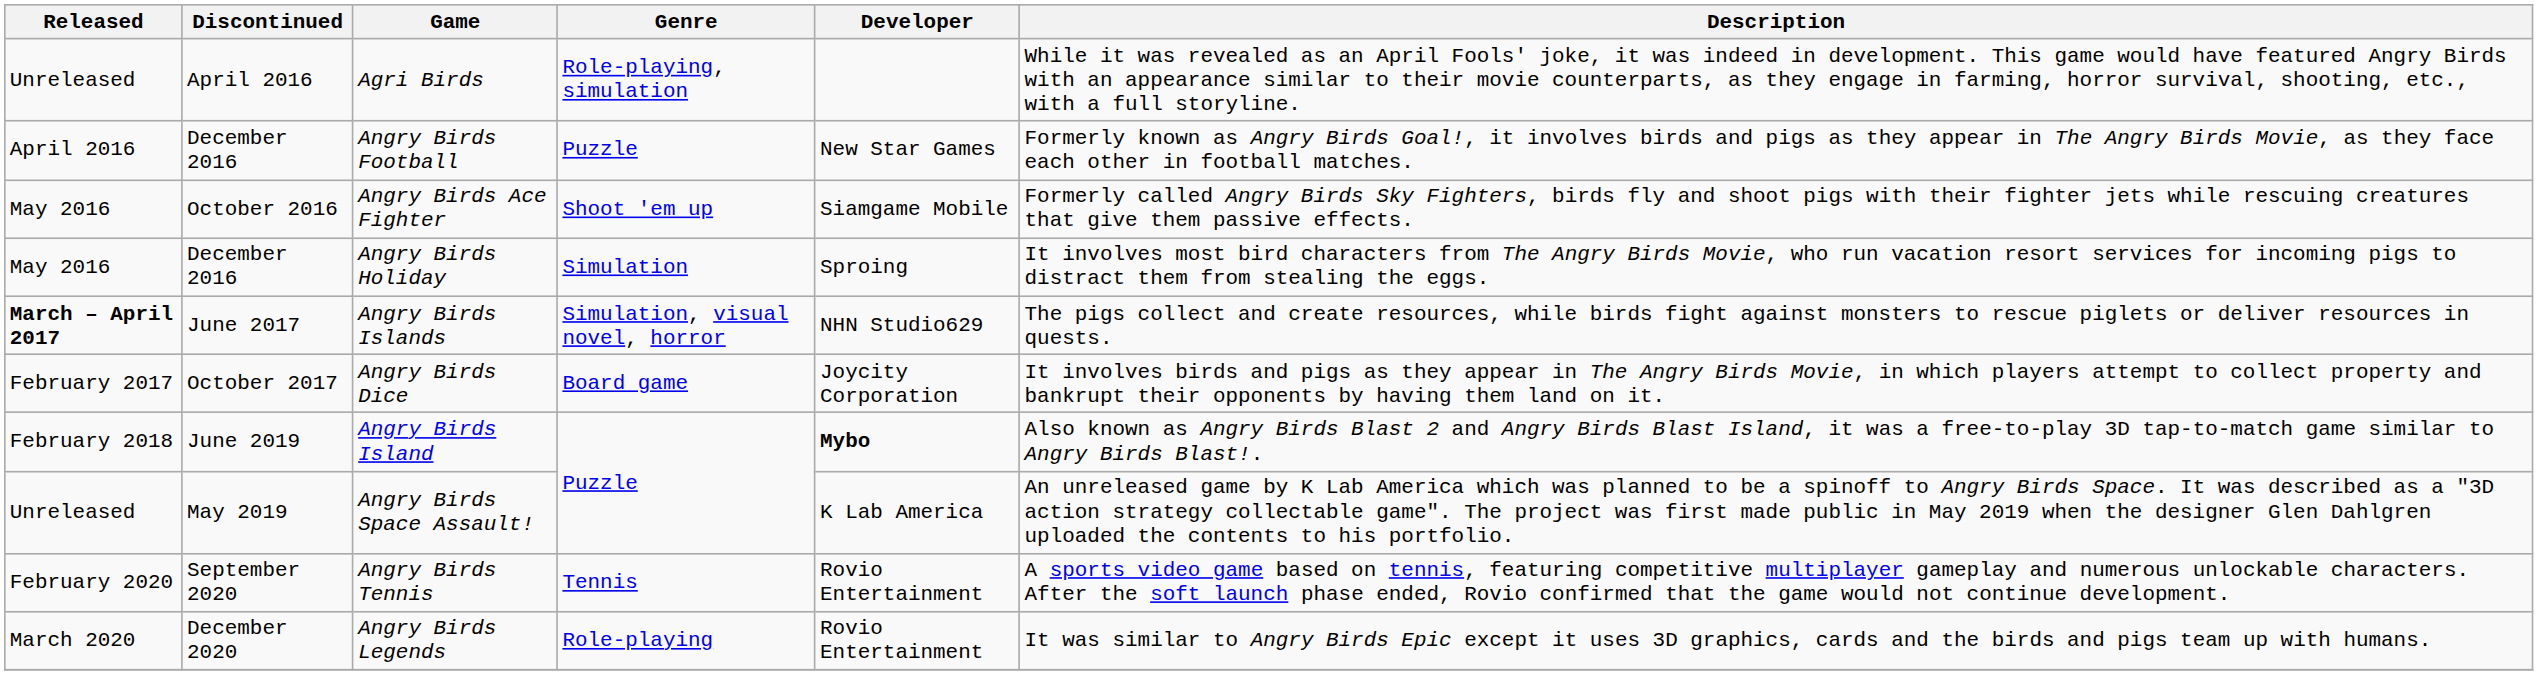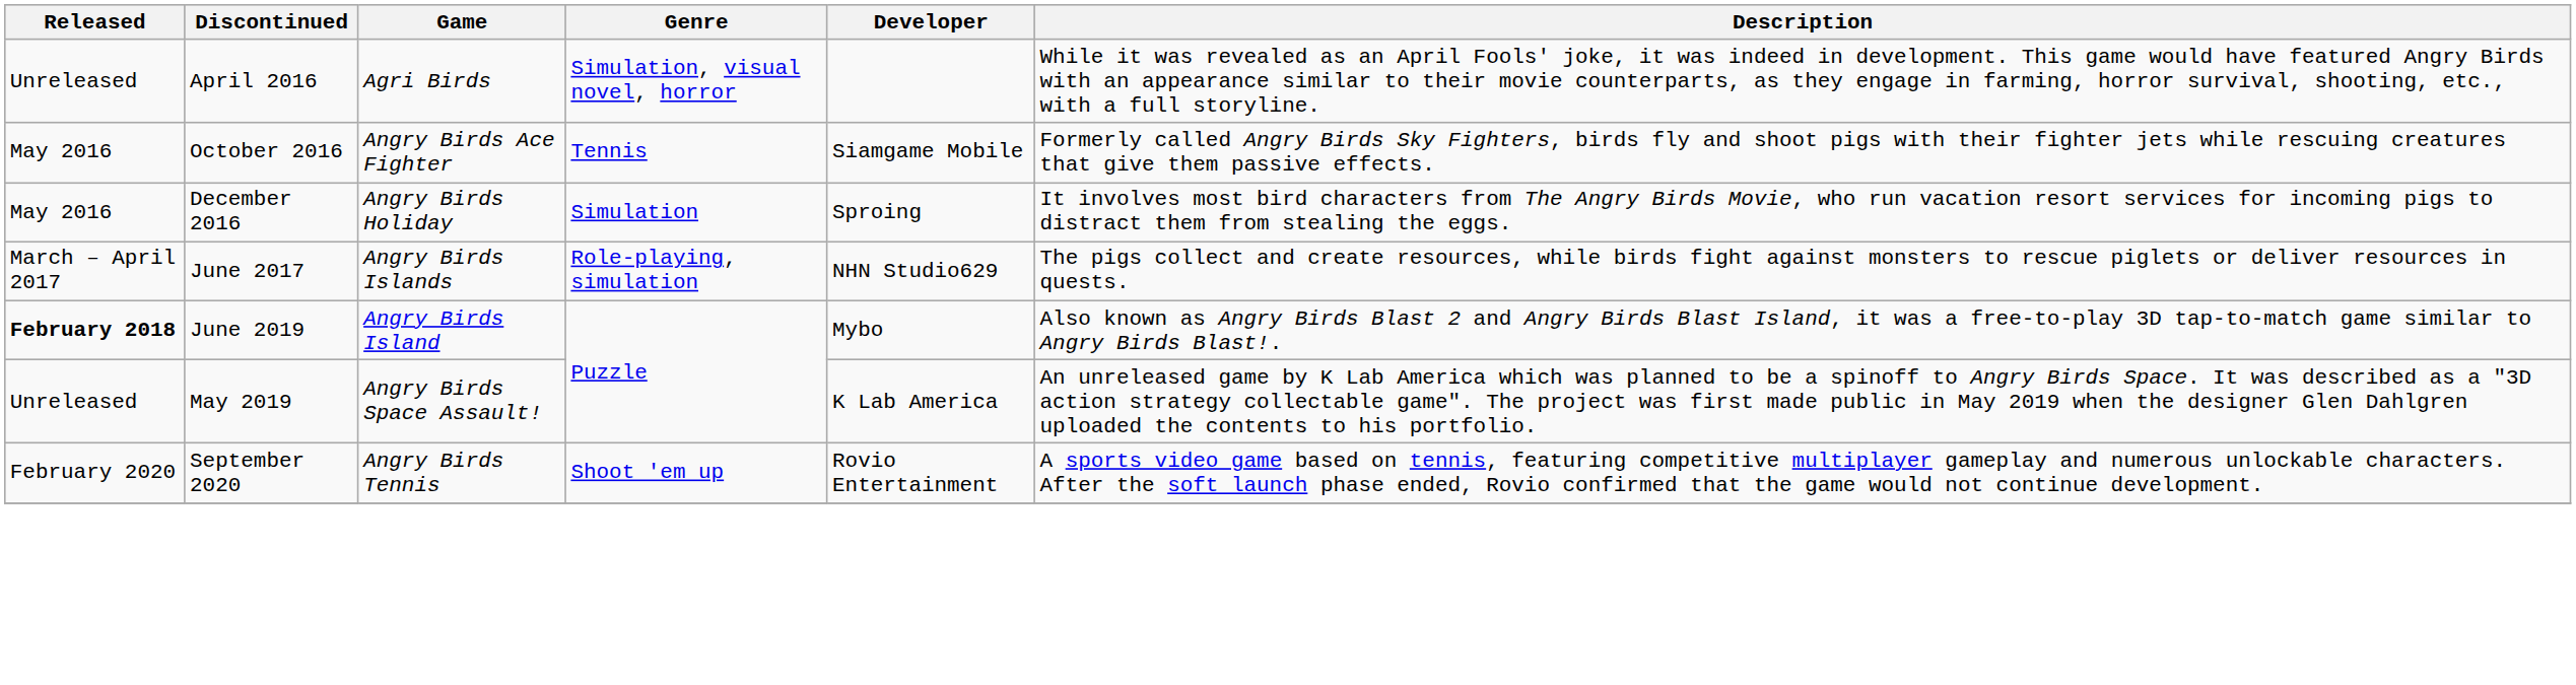Agri Birds | Genre: Role-playing, simulation -> Simulation, visual novel, horror
- row: April 2016 | December 2016 | Angry Birds Football | Puzzle | New Star Games | Formerly known as Angry Birds Goal!, it involves birds and pigs as they appear in The Angry Birds Movie, as they face each other in football matches.
Angry Birds Ace Fighter | Genre: Shoot 'em up -> Tennis
Angry Birds Islands | Released: bold -> normal
Angry Birds Islands | Genre: Simulation, visual novel, horror -> Role-playing, simulation
- row: February 2017 | October 2017 | Angry Birds Dice | Board game | Joycity Corporation | It involves birds and pigs as they appear in The Angry Birds Movie, in which players attempt to collect property and bankrupt their opponents by having them land on it.
Angry Birds Island | Released: normal -> bold
Angry Birds Island | Developer: bold -> normal
Angry Birds Tennis | Genre: Tennis -> Shoot 'em up
- row: March 2020 | December 2020 | Angry Birds Legends | Role-playing | Rovio Entertainment | It was similar to Angry Birds Epic except it uses 3D graphics, cards and the birds and pigs team up with humans.
